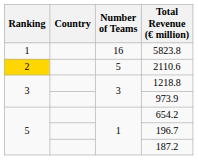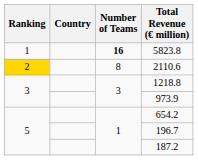5823.8 | Number of Teams: normal -> bold
2110.6 | Number of Teams: 5 -> 8
